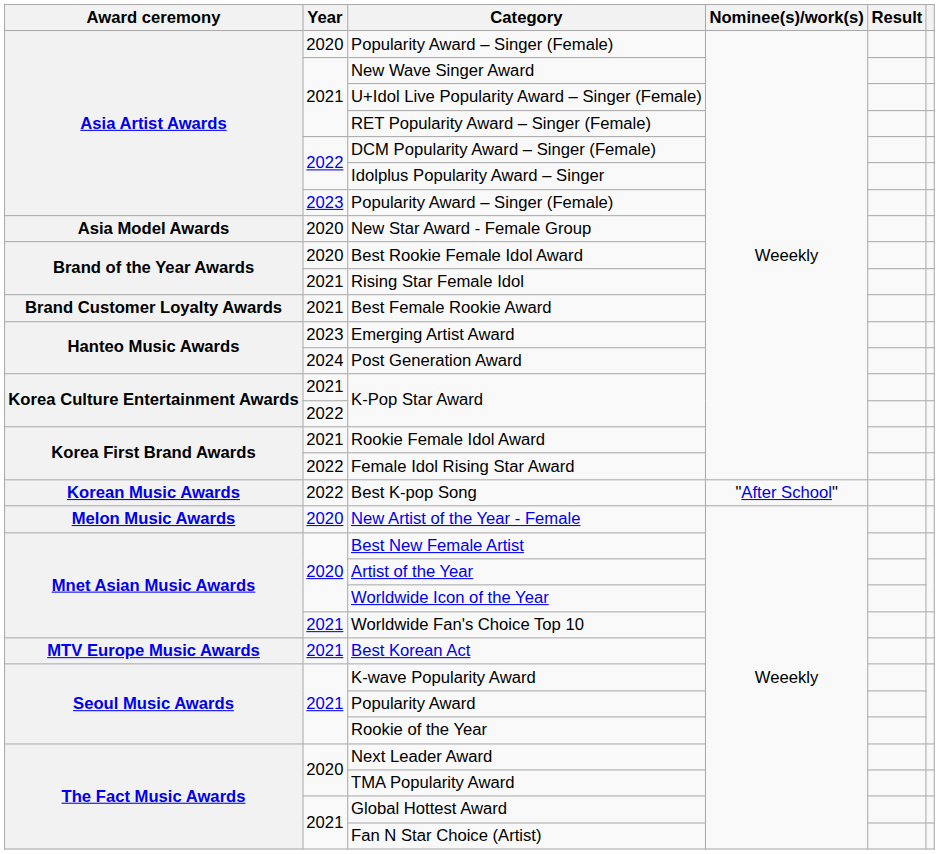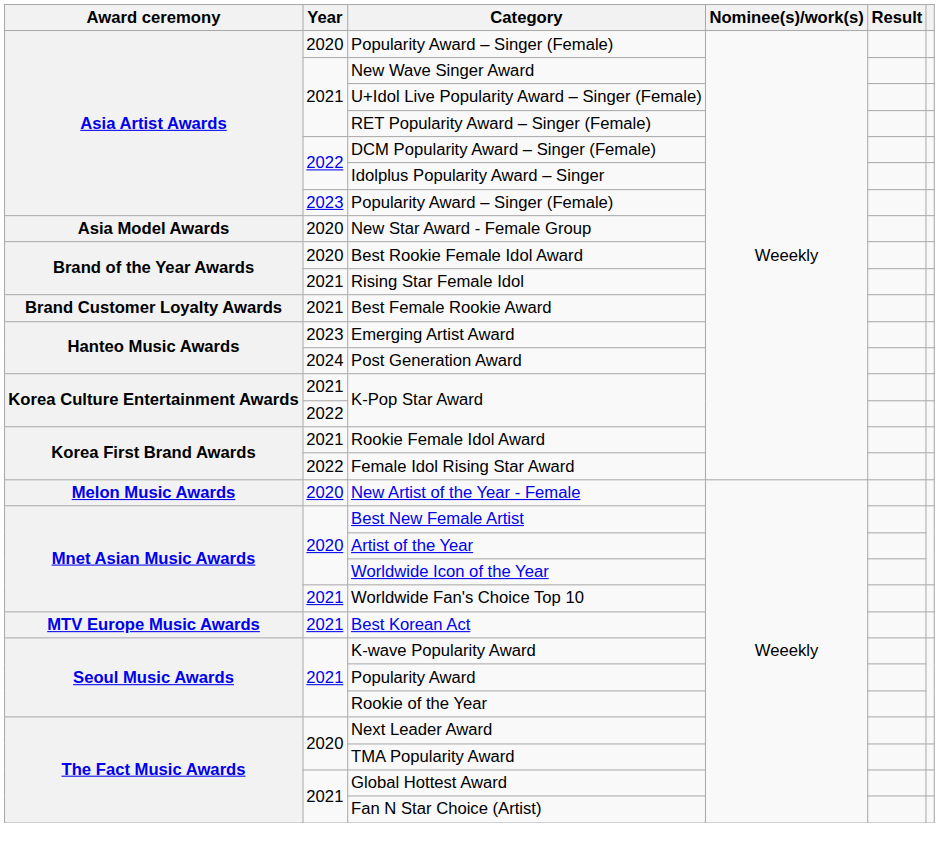- row: Korean Music Awards | 2022 | Best K-pop Song | "After School"
